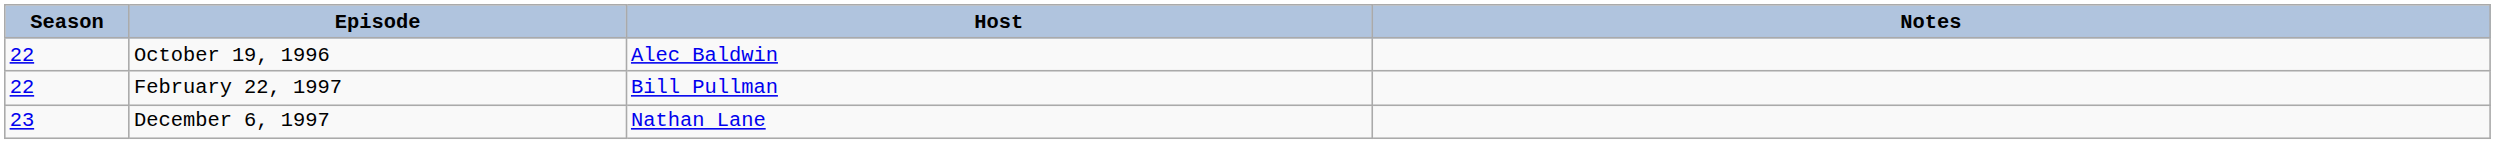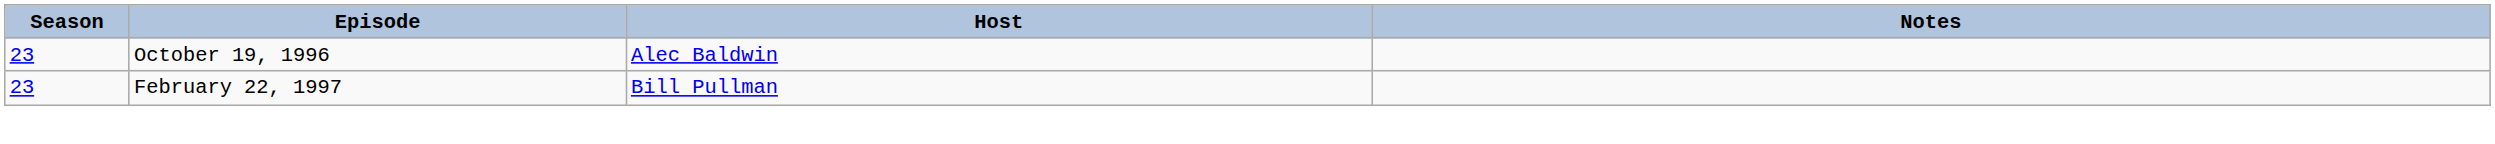October 19, 1996 | Season: 22 -> 23
February 22, 1997 | Season: 22 -> 23
- row: 23 | December 6, 1997 | Nathan Lane
